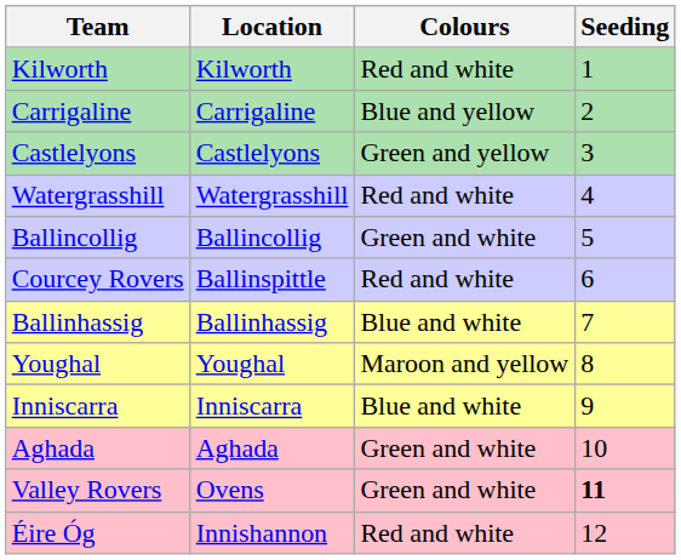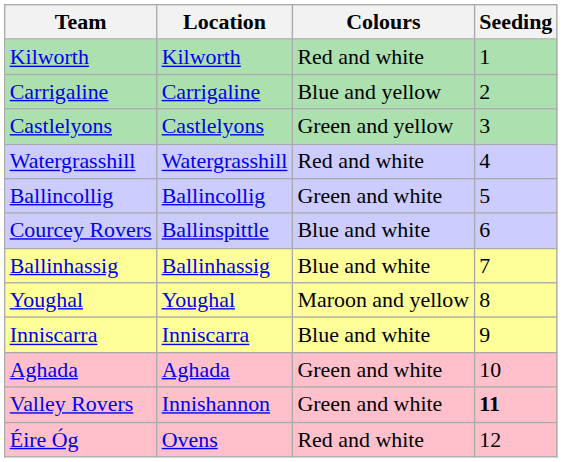Courcey Rovers | Colours: Red and white -> Blue and white
Valley Rovers | Location: Ovens -> Innishannon
Éire Óg | Location: Innishannon -> Ovens
